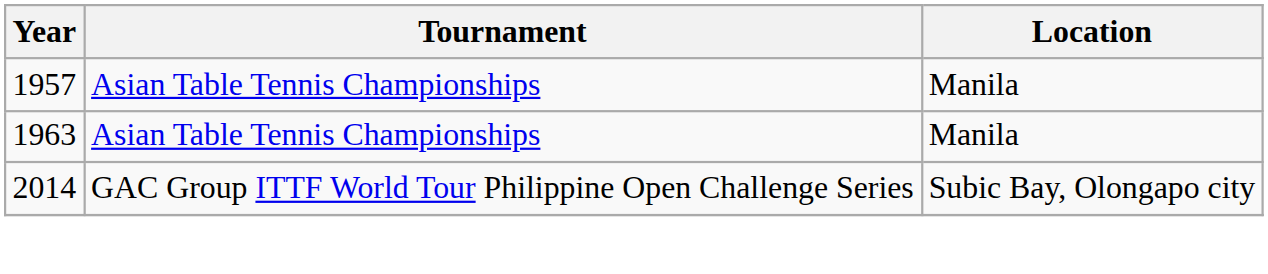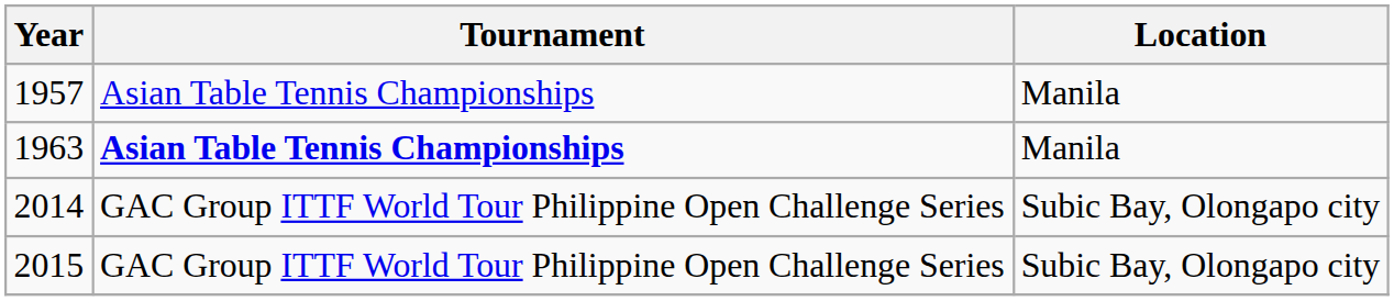1963 | Tournament: normal -> bold
+ row: 2015 | GAC Group ITTF World Tour Philippine Open Challenge Series | Subic Bay, Olongapo city
